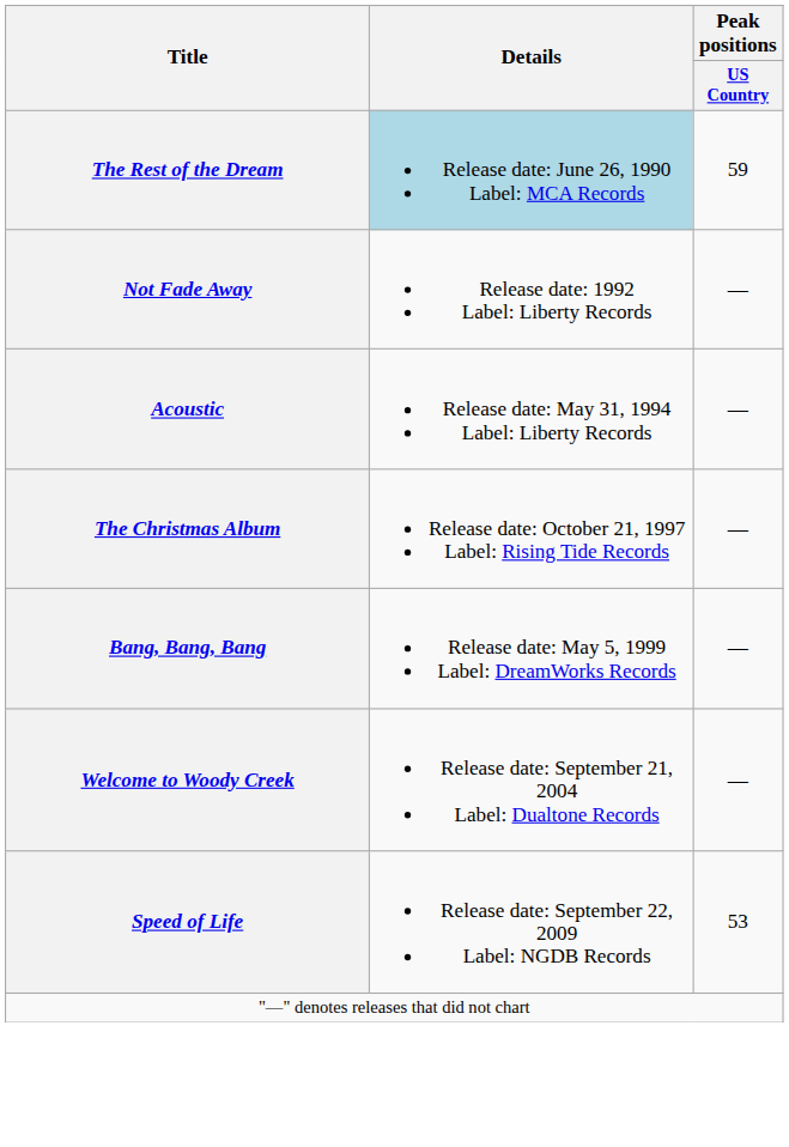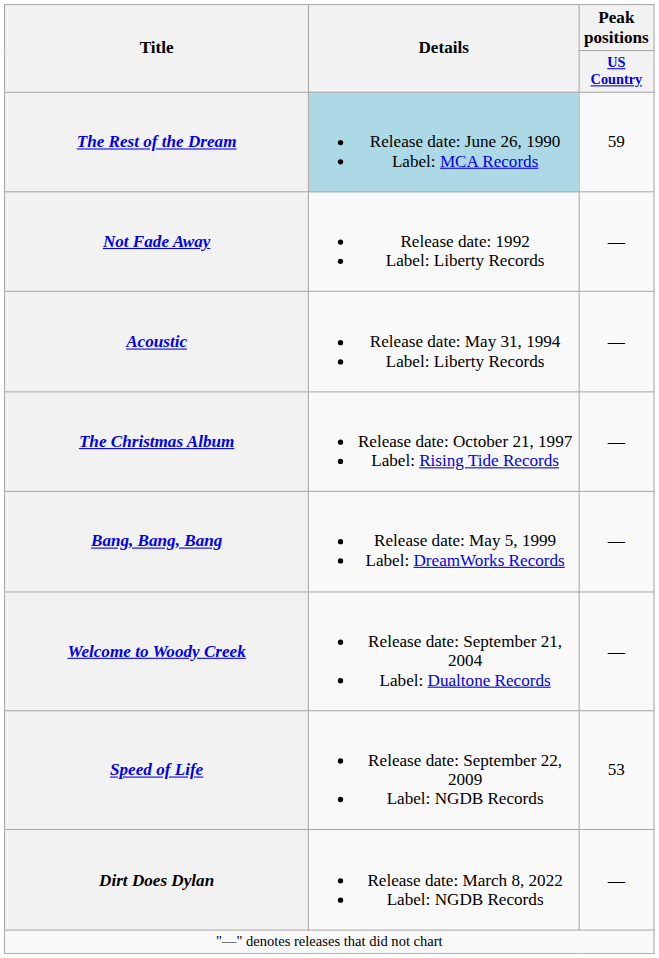+ row: Dirt Does Dylan | Release date: March 8, 2022 Label: NGDB Records | —
